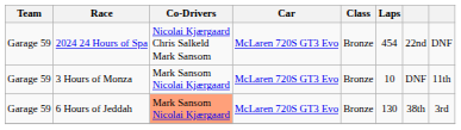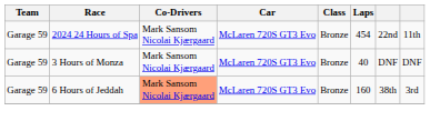2024 24 Hours of Spa | Co-Drivers: Nicolai Kjærgaard Chris Salkeld Mark Sansom -> Mark Sansom Nicolai Kjærgaard
2024 24 Hours of Spa | column 8: DNF -> 11th
3 Hours of Monza | Laps: 10 -> 40
3 Hours of Monza | column 8: 11th -> DNF
6 Hours of Jeddah | Laps: 130 -> 160
